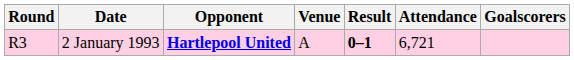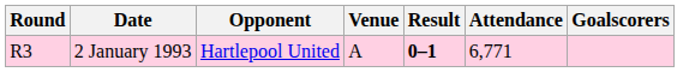2 January 1993 | Opponent: bold -> normal
2 January 1993 | Attendance: 6,721 -> 6,771
